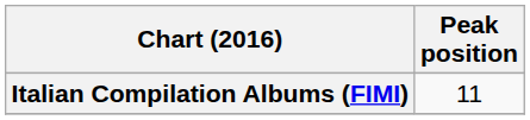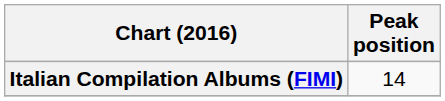Italian Compilation Albums (FIMI) | Peak position: 11 -> 14
